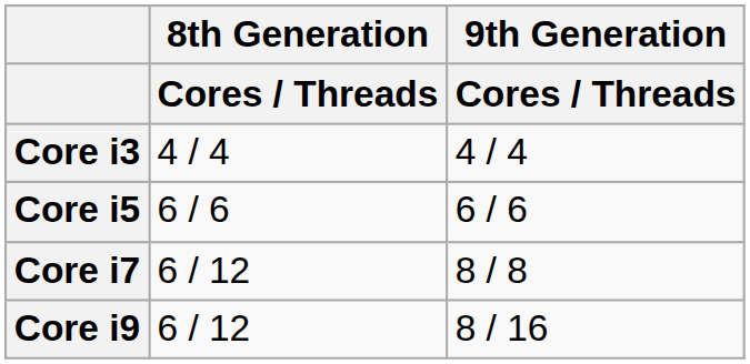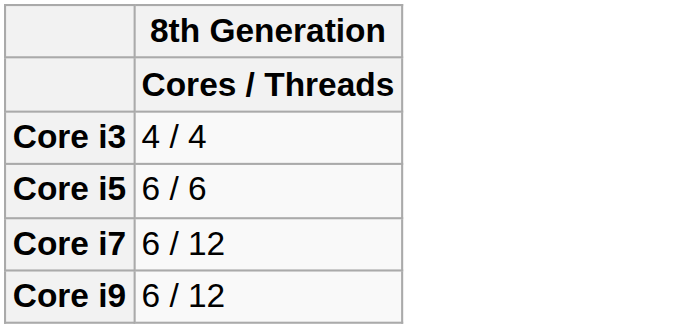- column: 9th Generation | Cores / Threads | 4 / 4 | 6 / 6 | 8 / 8 | 8 / 16
